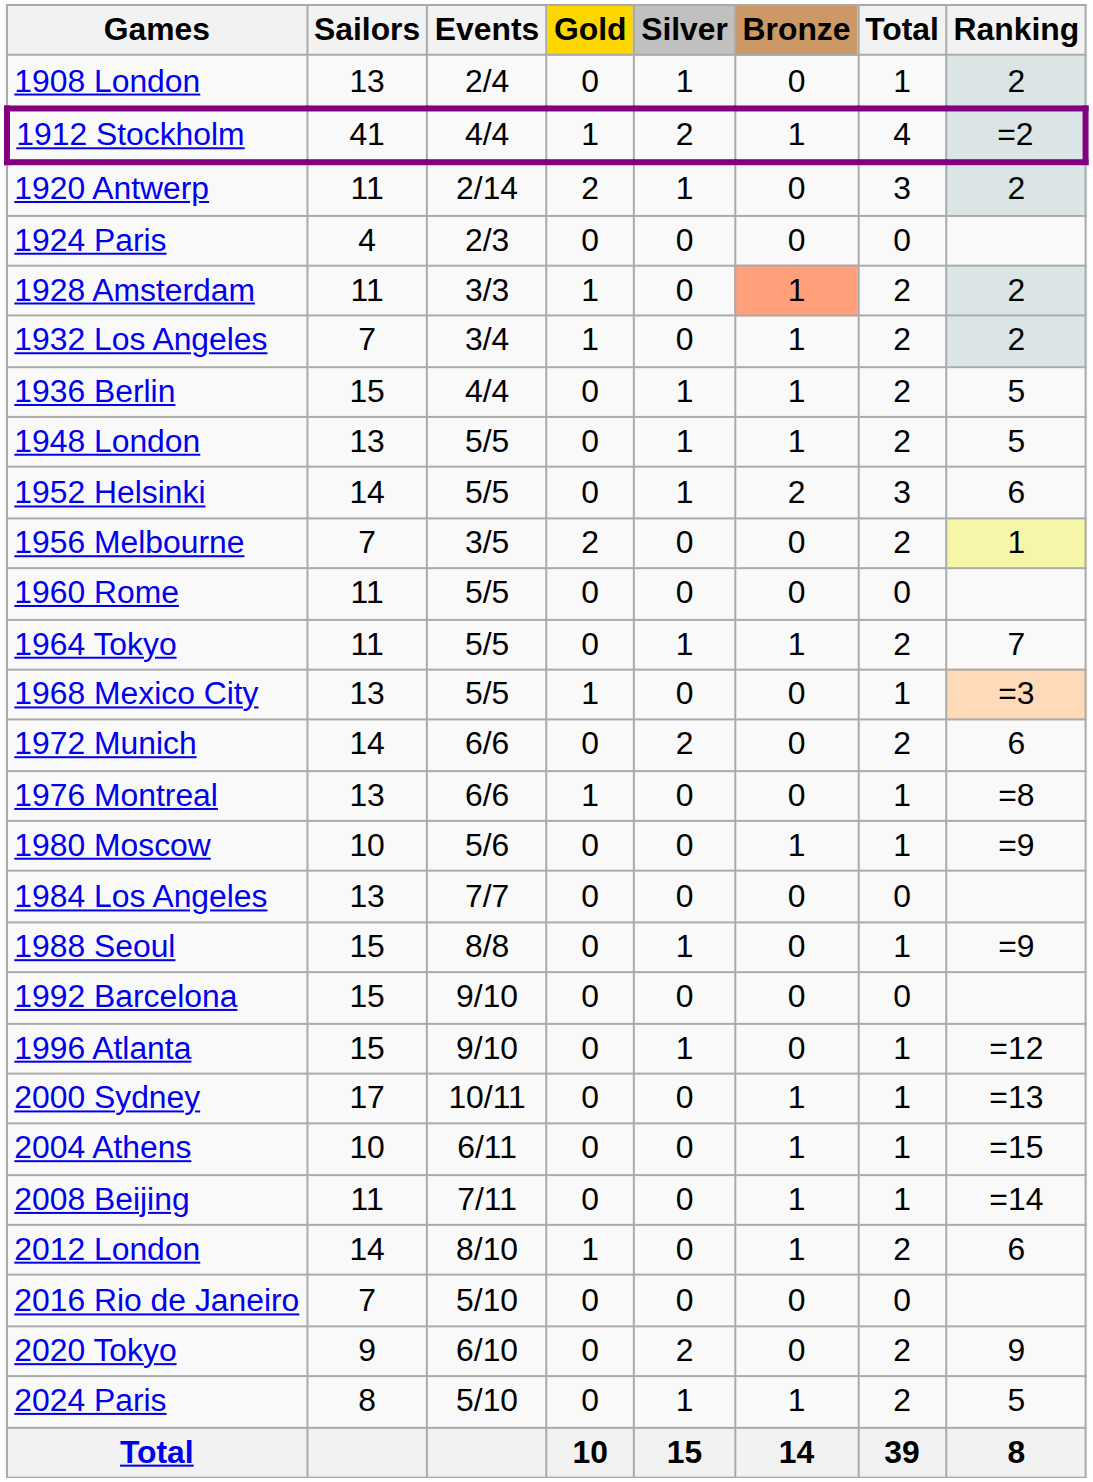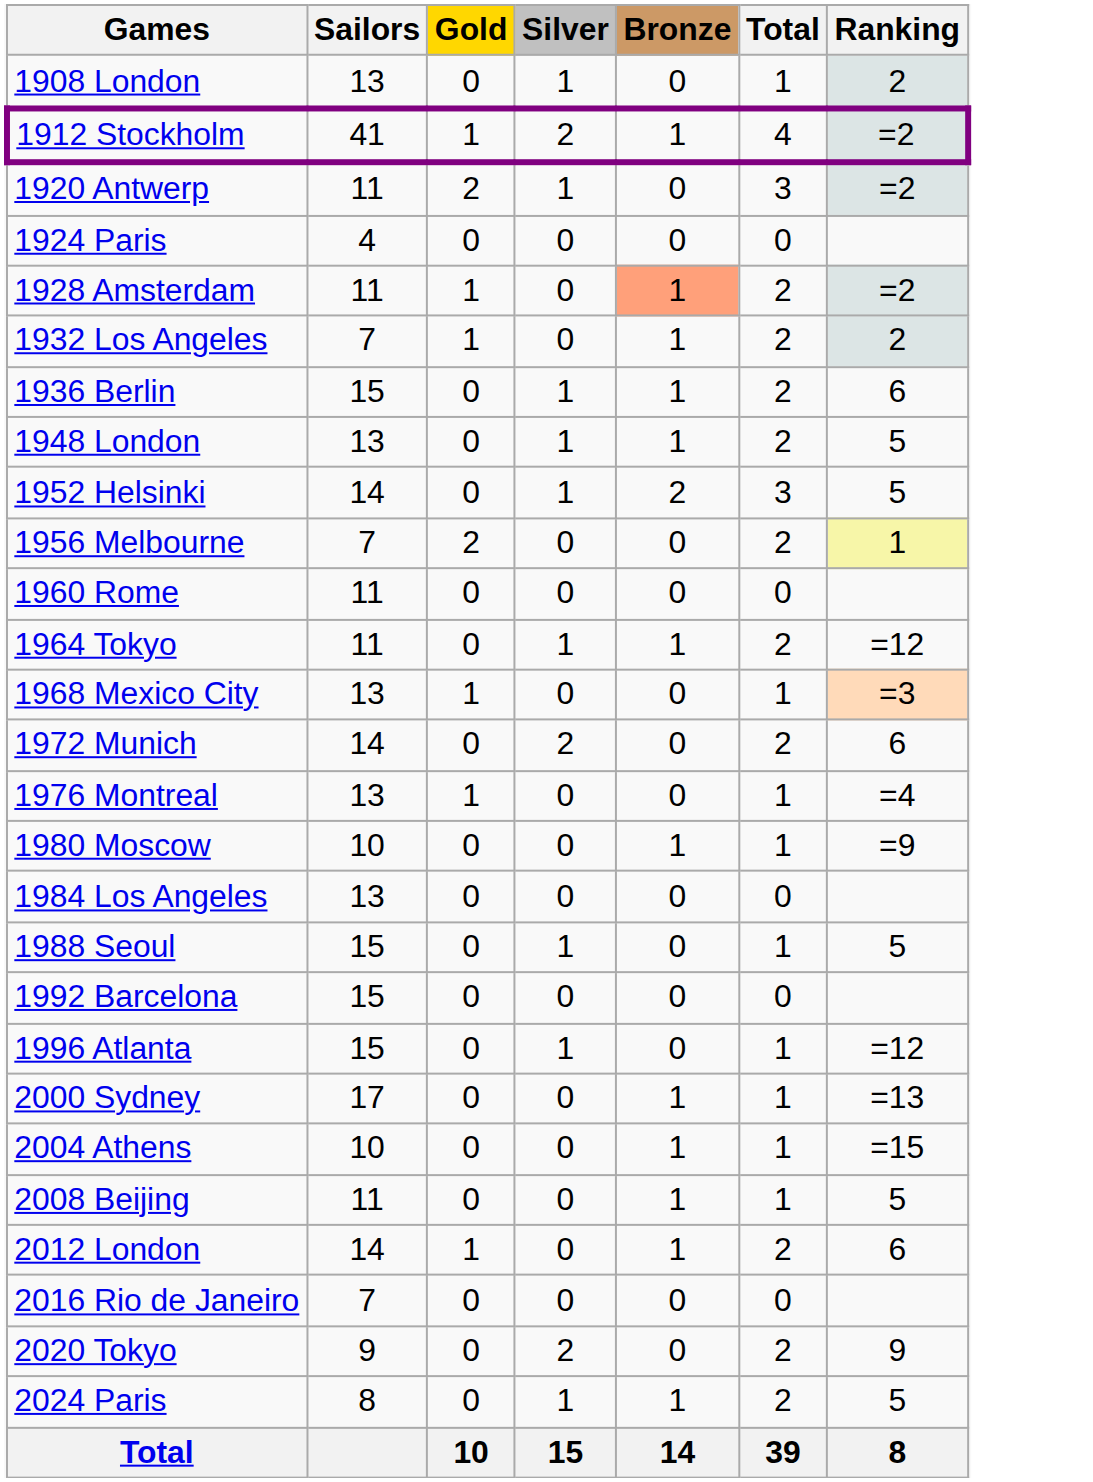- column: Events | 2/4 | 4/4 | 2/14 | 2/3 | 3/3 | 3/4 | 4/4 | 5/5 | 5/5 | 3/5 | 5/5 | 5/5 | 5/5 | 6/6 | 6/6 | 5/6 | 7/7 | 8/8 | 9/10 | 9/10 | 10/11 | 6/11 | 7/11 | 8/10 | 5/10 | 6/10 | 5/10
1920 Antwerp | Ranking: 2 -> =2
1928 Amsterdam | Ranking: 2 -> =2
1936 Berlin | Ranking: 5 -> 6
1952 Helsinki | Ranking: 6 -> 5
1964 Tokyo | Ranking: 7 -> =12
1976 Montreal | Ranking: =8 -> =4
1988 Seoul | Ranking: =9 -> 5
2008 Beijing | Ranking: =14 -> 5
